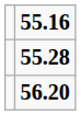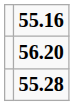rows swapped: 55.28 <-> 56.20
